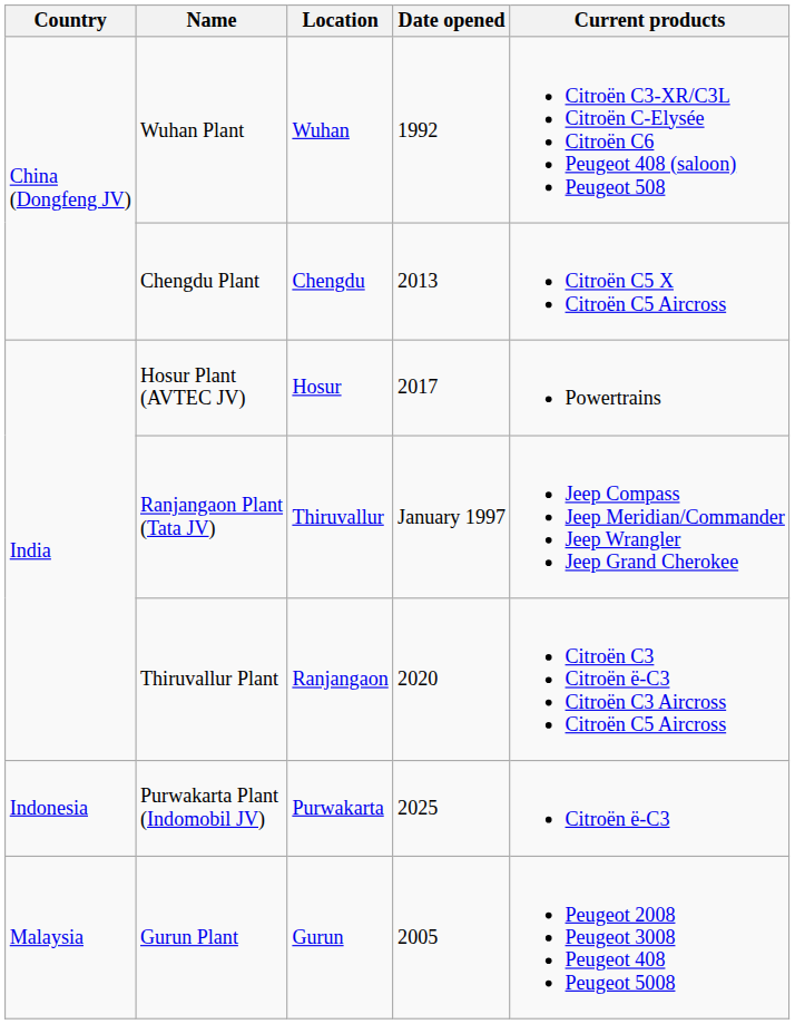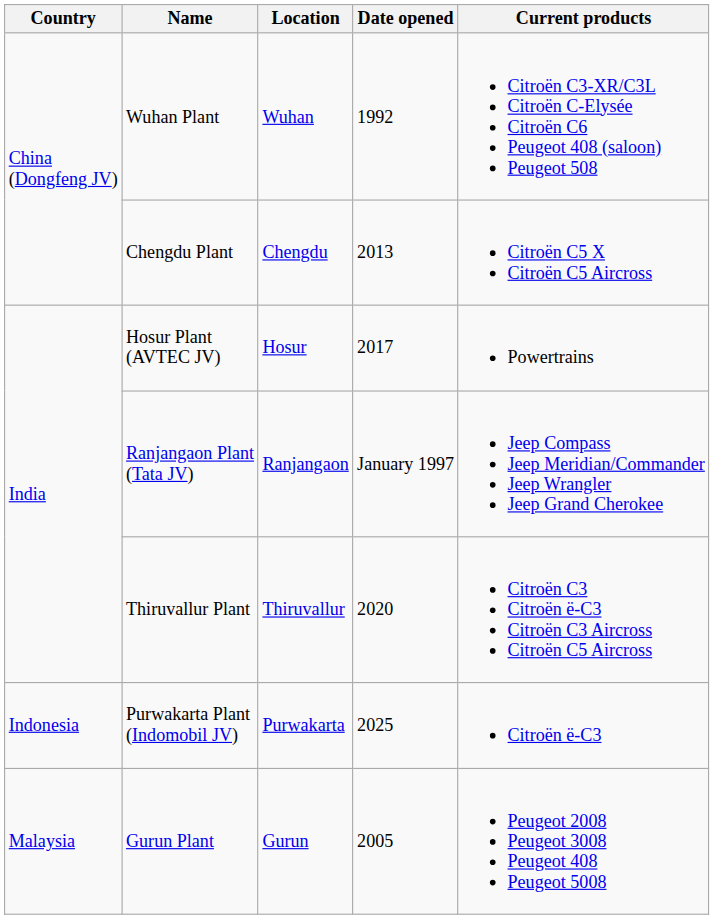Ranjangaon Plant (Tata JV) | Location: Thiruvallur -> Ranjangaon
Thiruvallur Plant | Location: Ranjangaon -> Thiruvallur
